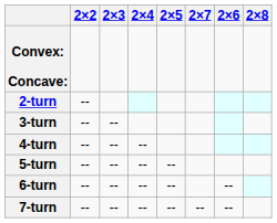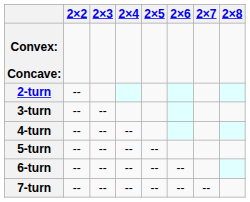columns swapped: 2×6 <-> 2×7
